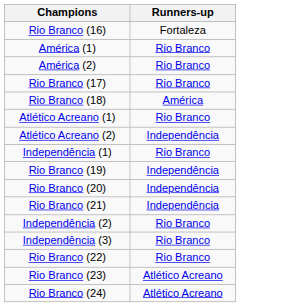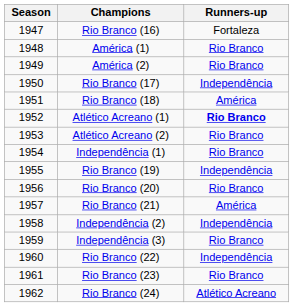+ column: Season | 1947 | 1948 | 1949 | 1950 | 1951 | 1952 | 1953 | 1954 | 1955 | 1956 | 1957 | 1958 | 1959 | 1960 | 1961 | 1962
Rio Branco (17) | Runners-up: Rio Branco -> Independência
Atlético Acreano (1) | Runners-up: normal -> bold
Atlético Acreano (2) | Runners-up: Independência -> Rio Branco
Rio Branco (20) | Runners-up: Independência -> Rio Branco
Rio Branco (21) | Runners-up: Independência -> América
Independência (2) | Runners-up: Rio Branco -> Independência
Rio Branco (22) | Runners-up: Rio Branco -> Independência
Rio Branco (23) | Runners-up: Atlético Acreano -> Rio Branco
